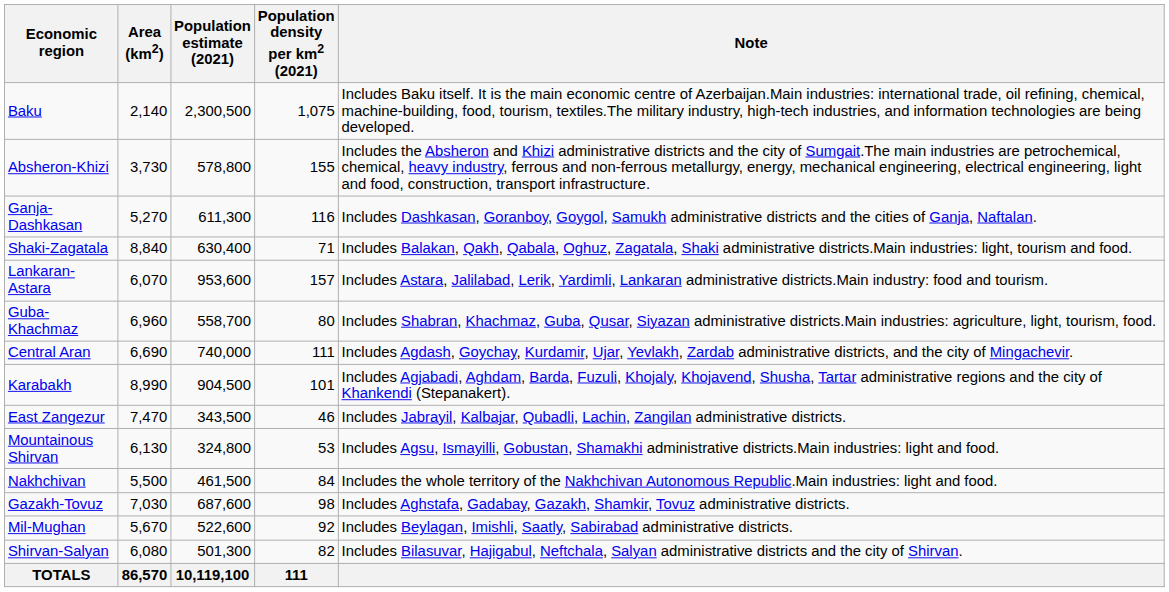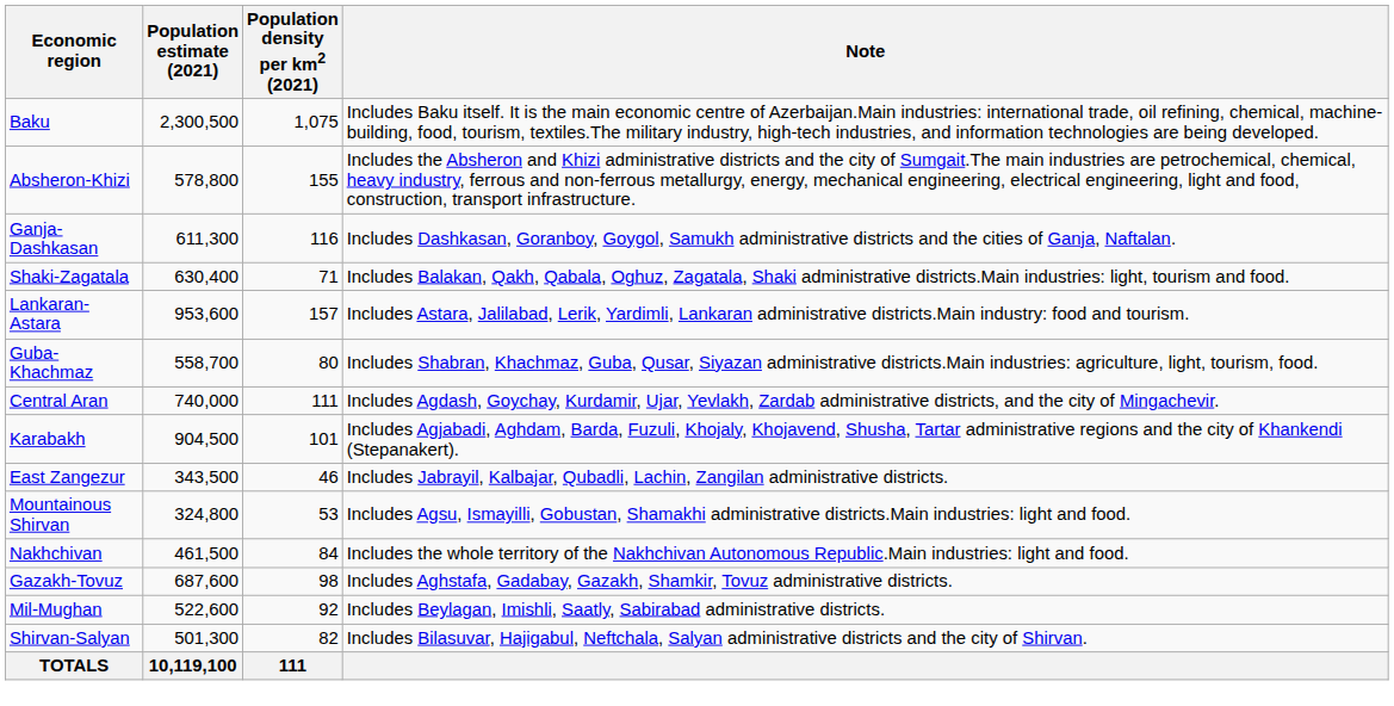- column: Area (km2) | 2,140 | 3,730 | 5,270 | 8,840 | 6,070 | 6,960 | 6,690 | 8,990 | 7,470 | 6,130 | 5,500 | 7,030 | 5,670 | 6,080 | 86,570
